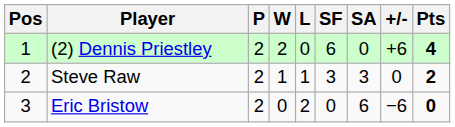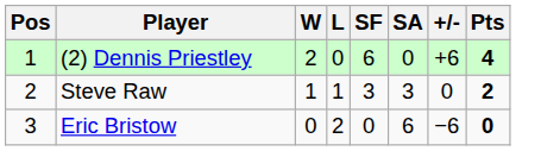- column: P | 2 | 2 | 2
